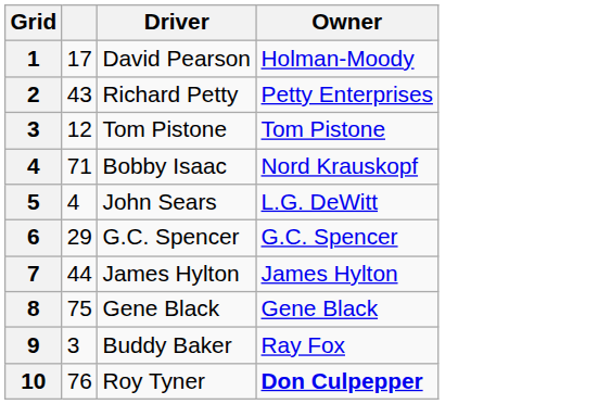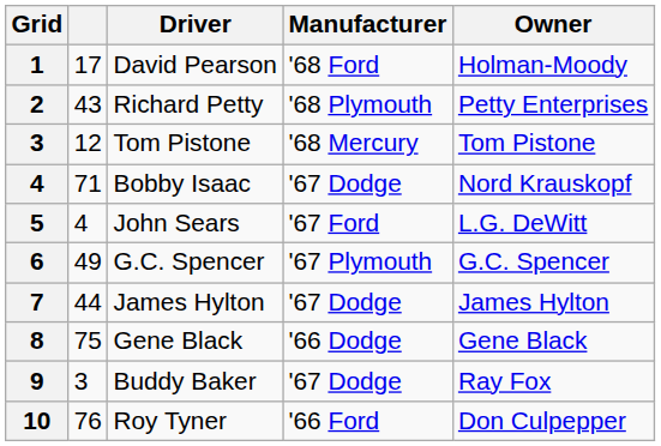+ column: Manufacturer | '68 Ford | '68 Plymouth | '68 Mercury | '67 Dodge | '67 Ford | '67 Plymouth | '67 Dodge | '66 Dodge | '67 Dodge | '66 Ford
6 | column 2: 29 -> 49
10 | Owner: bold -> normal
